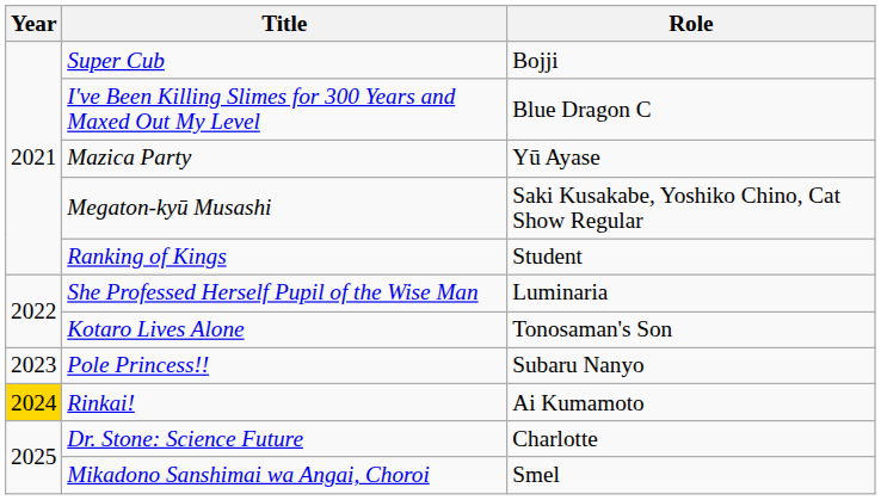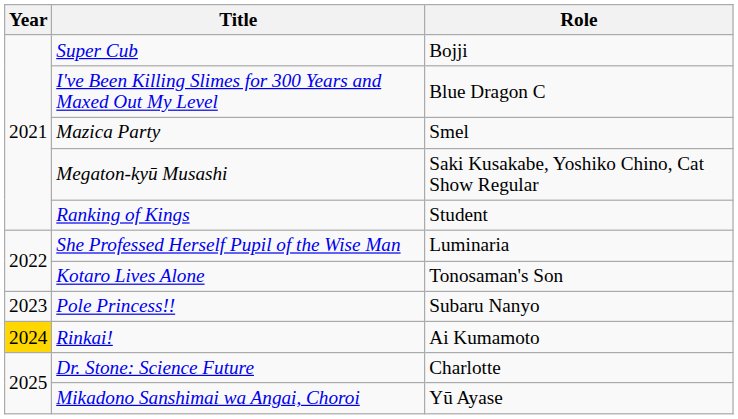Mazica Party | Role: Yū Ayase -> Smel
Mikadono Sanshimai wa Angai, Choroi | Role: Smel -> Yū Ayase
